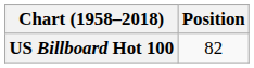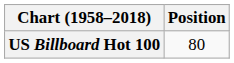US Billboard Hot 100 | Position: 82 -> 80
